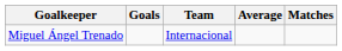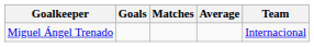columns swapped: Matches <-> Team
